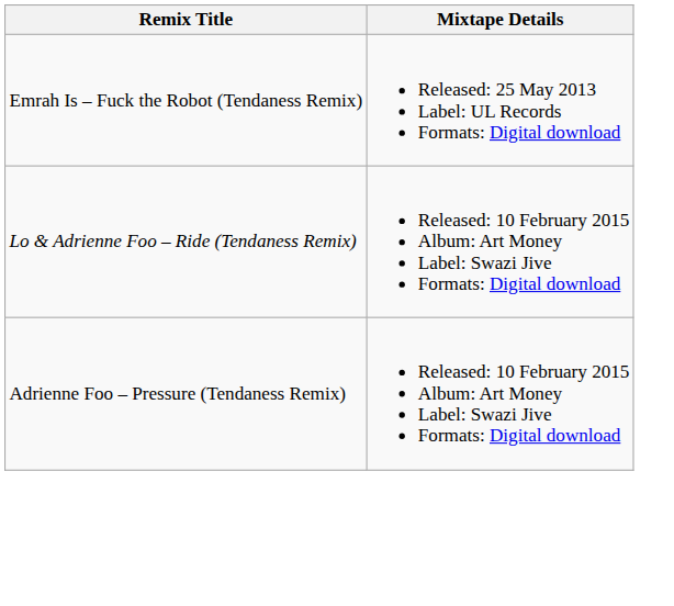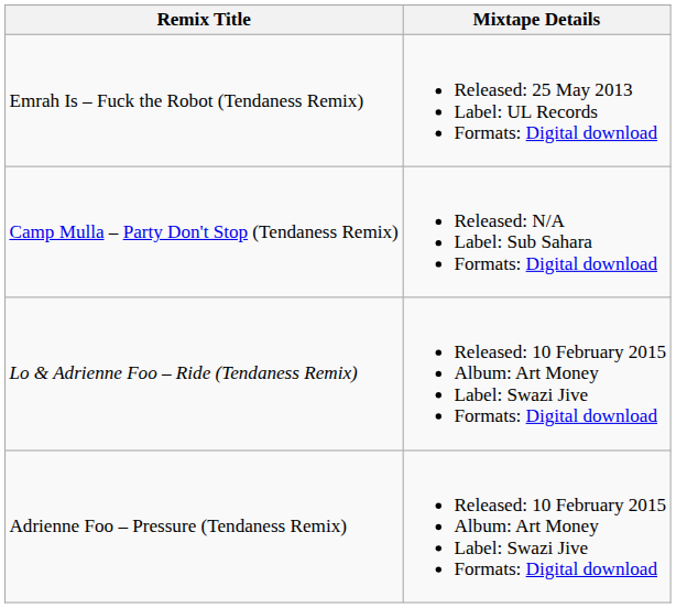+ row: Camp Mulla – Party Don't Stop (Tendaness Remix) | Released: N/A Label: Sub Sahara Formats: Digital download
